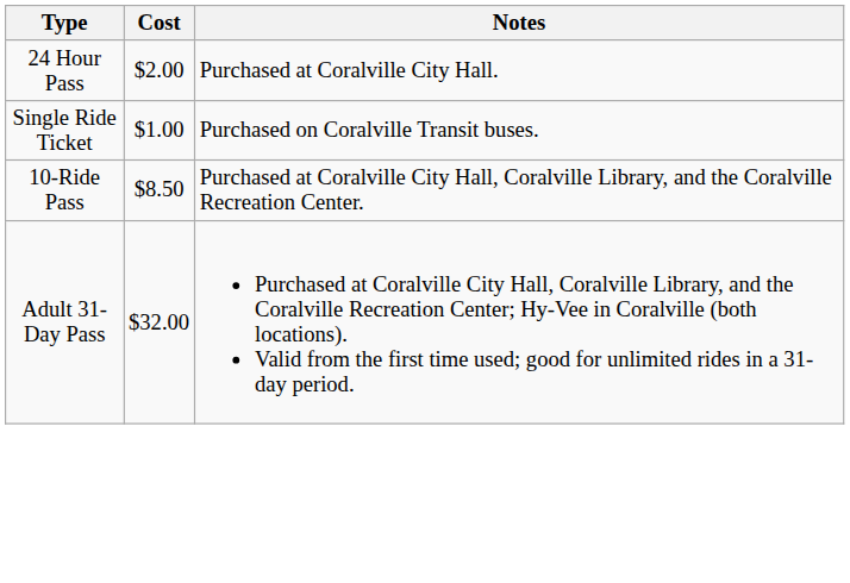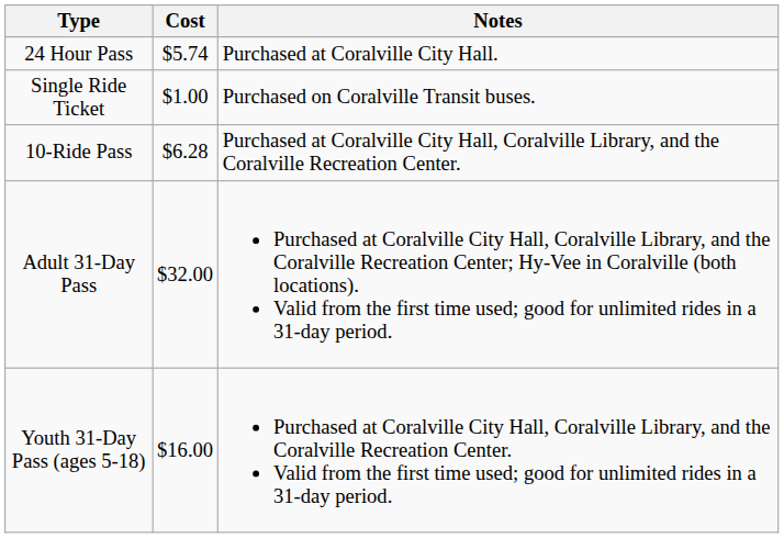24 Hour Pass | Cost: $2.00 -> $5.74
10-Ride Pass | Cost: $8.50 -> $6.28
+ row: Youth 31-Day Pass (ages 5-18) | $16.00 | Purchased at Coralville City Hall, Coralville Library, and the Coralville Recreation Center. Valid from the first time used; good for unlimited rides in a 31-day period.
